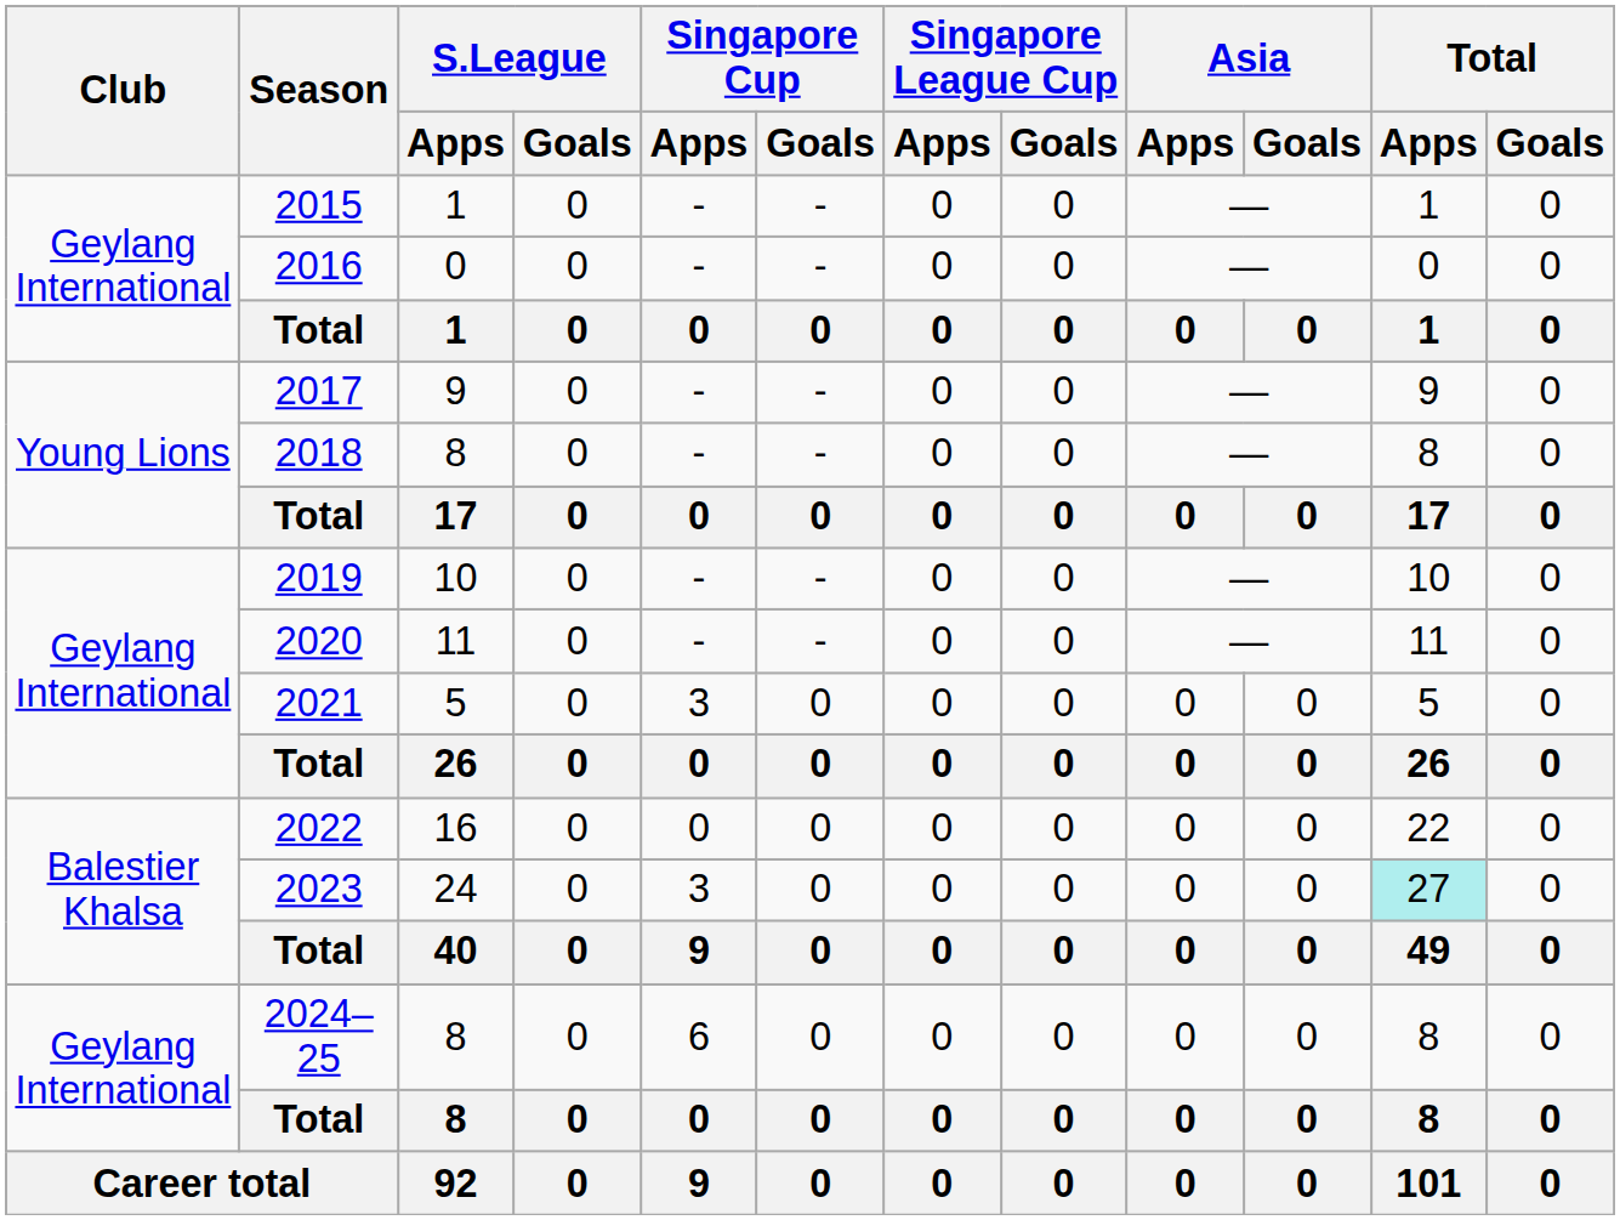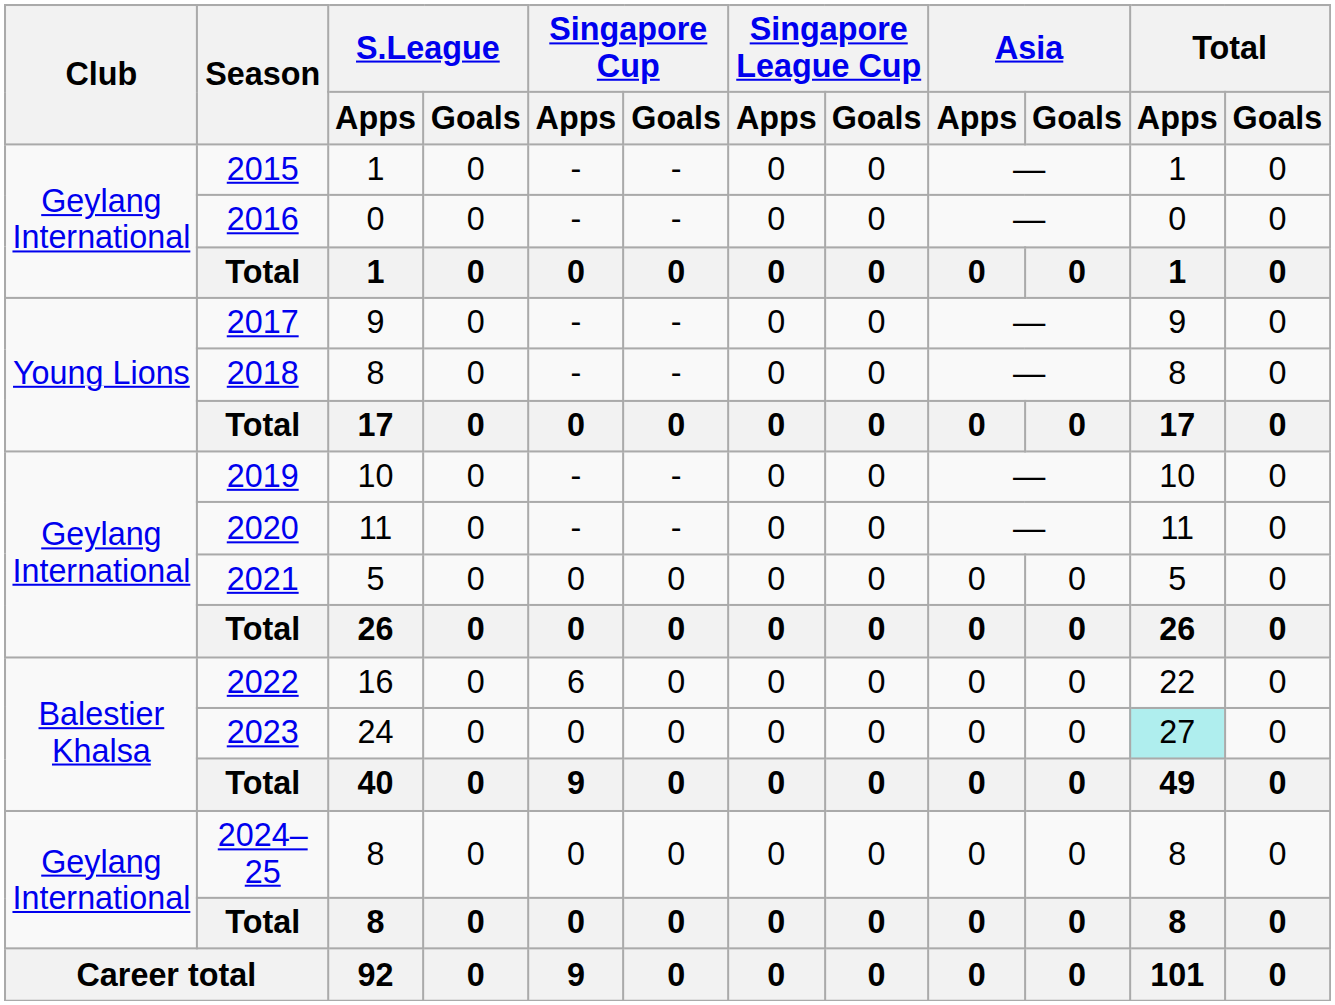2021 | Singapore Cup / Apps: 3 -> 0
2022 | Singapore Cup / Apps: 0 -> 6
2023 | Singapore Cup / Apps: 3 -> 0
2024–25 | Singapore Cup / Apps: 6 -> 0
